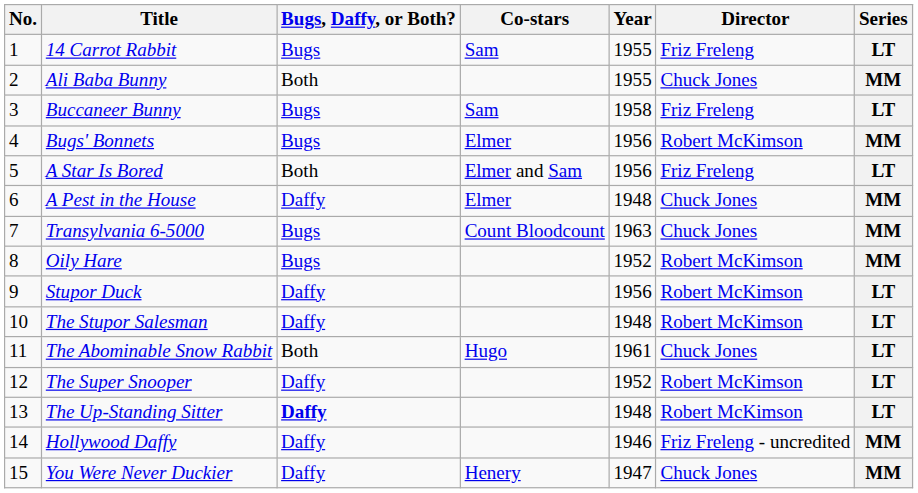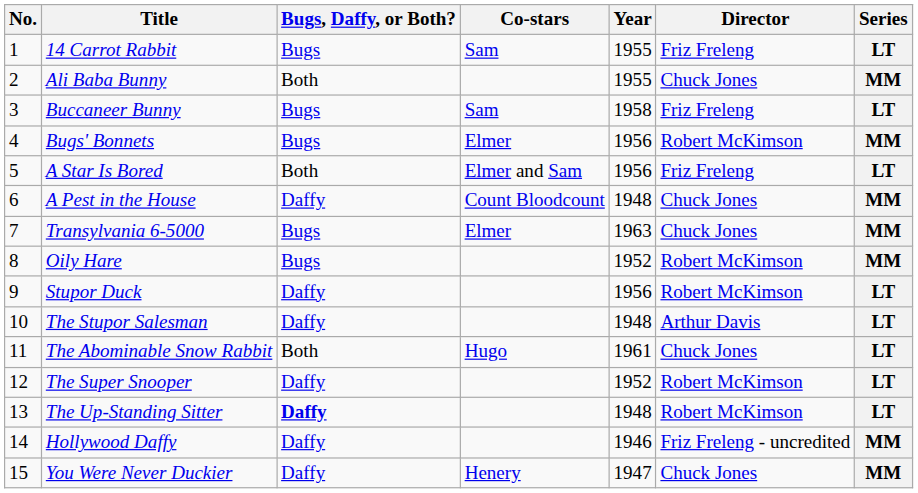A Pest in the House | Co-stars: Elmer -> Count Bloodcount
Transylvania 6-5000 | Co-stars: Count Bloodcount -> Elmer
The Stupor Salesman | Director: Robert McKimson -> Arthur Davis
